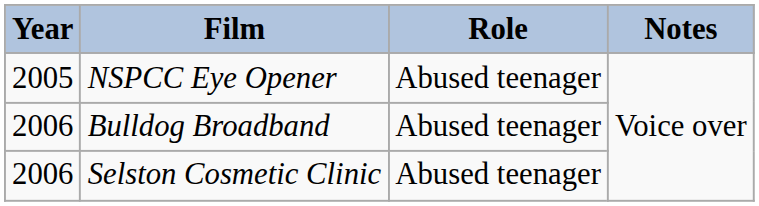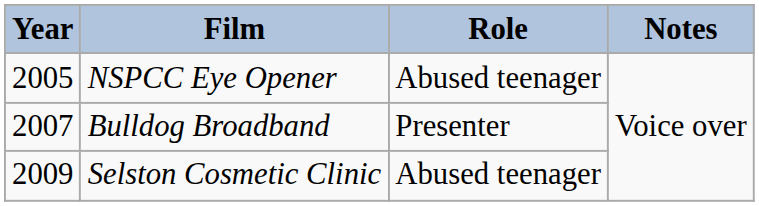Bulldog Broadband | Year: 2006 -> 2007
Bulldog Broadband | Role: Abused teenager -> Presenter
Selston Cosmetic Clinic | Year: 2006 -> 2009
